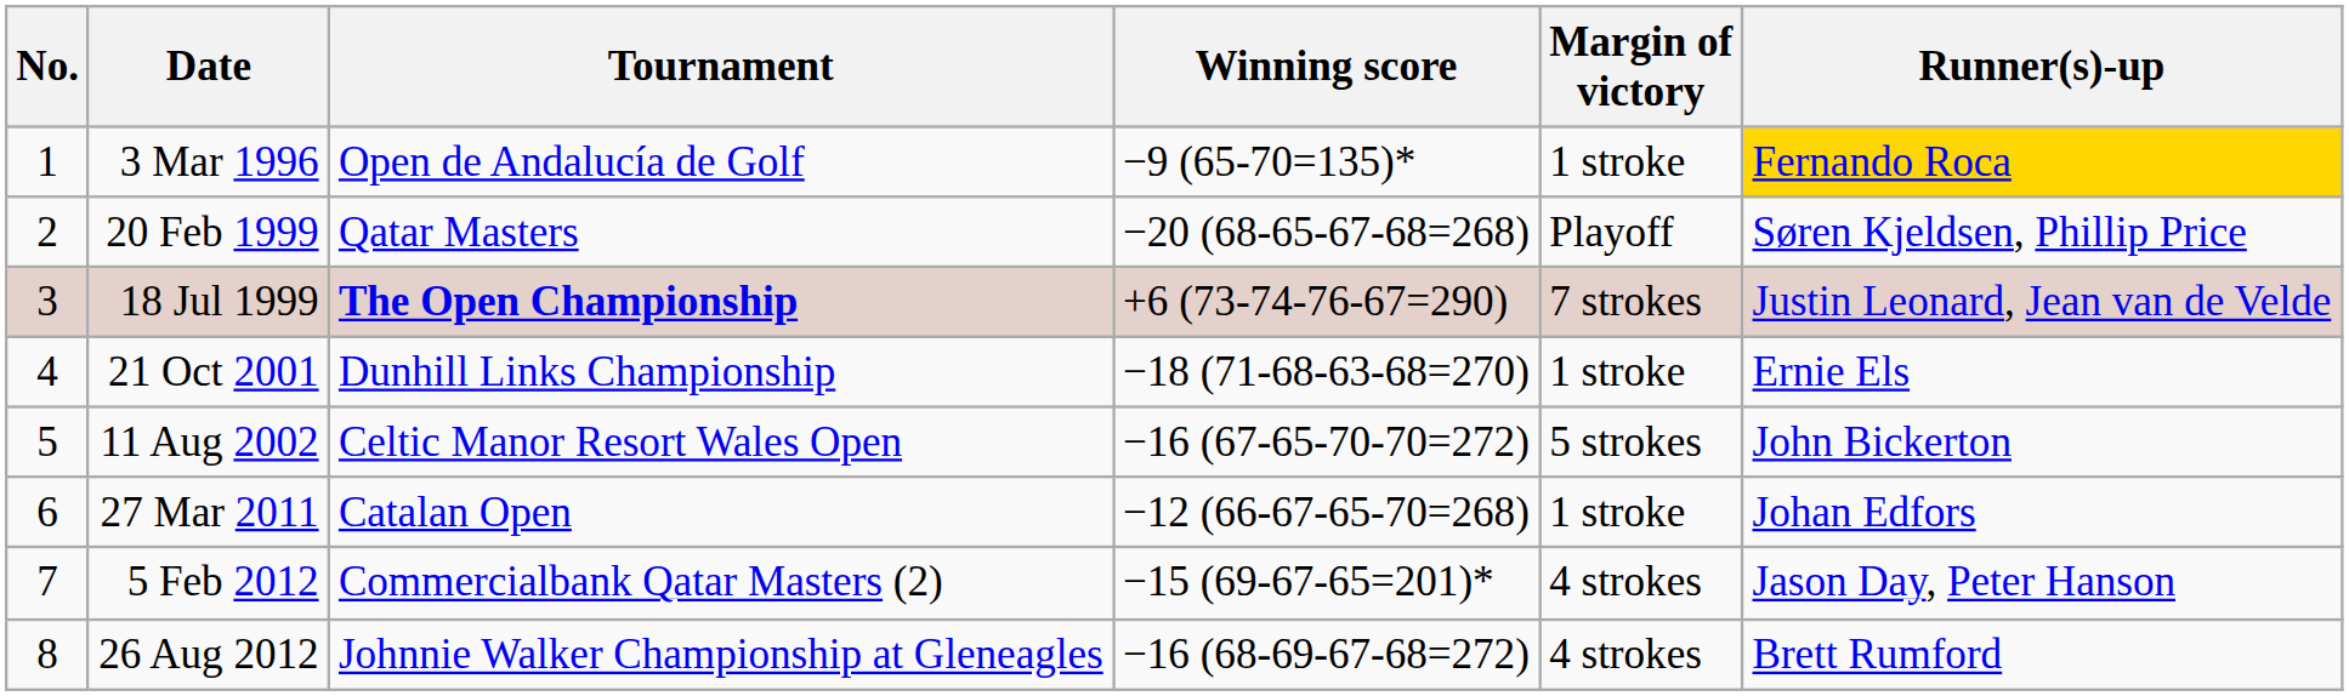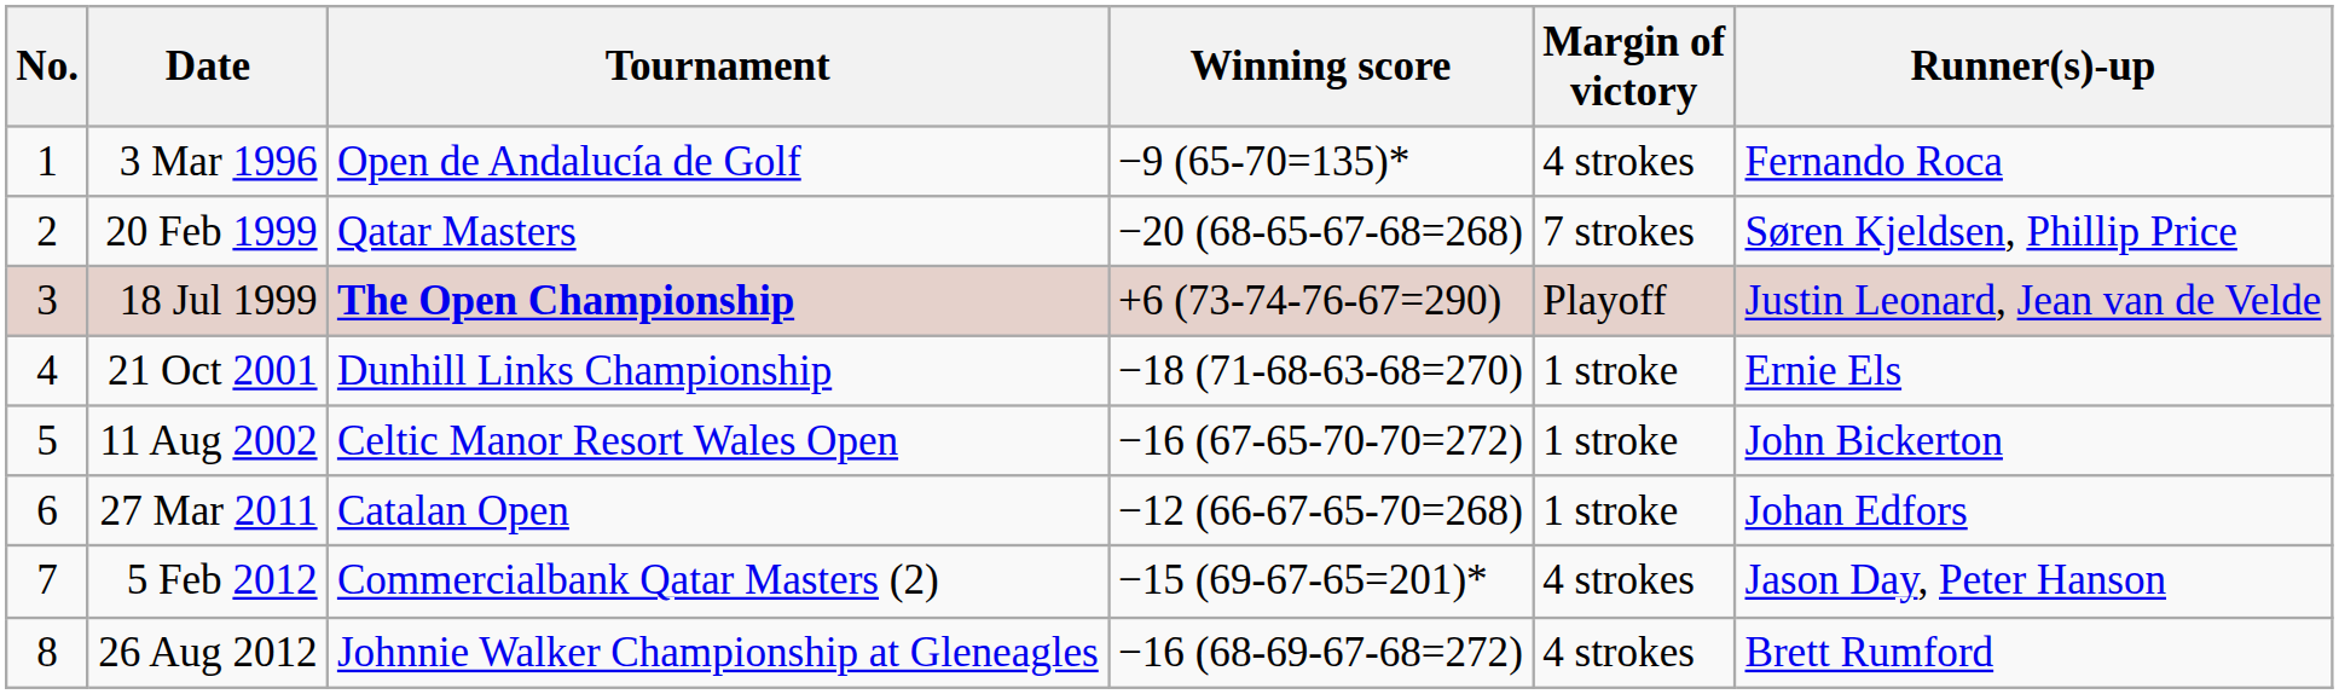3 Mar 1996 | Margin of victory: 1 stroke -> 4 strokes
3 Mar 1996 | Runner(s)-up: gold background -> no background
20 Feb 1999 | Margin of victory: Playoff -> 7 strokes
18 Jul 1999 | Margin of victory: 7 strokes -> Playoff
11 Aug 2002 | Margin of victory: 5 strokes -> 1 stroke
